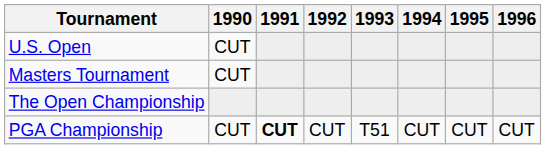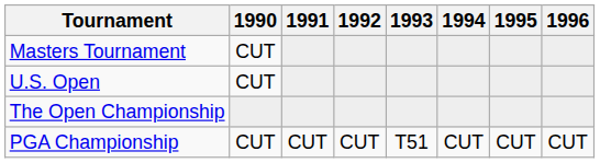rows swapped: Masters Tournament <-> U.S. Open
PGA Championship | 1991: bold -> normal
